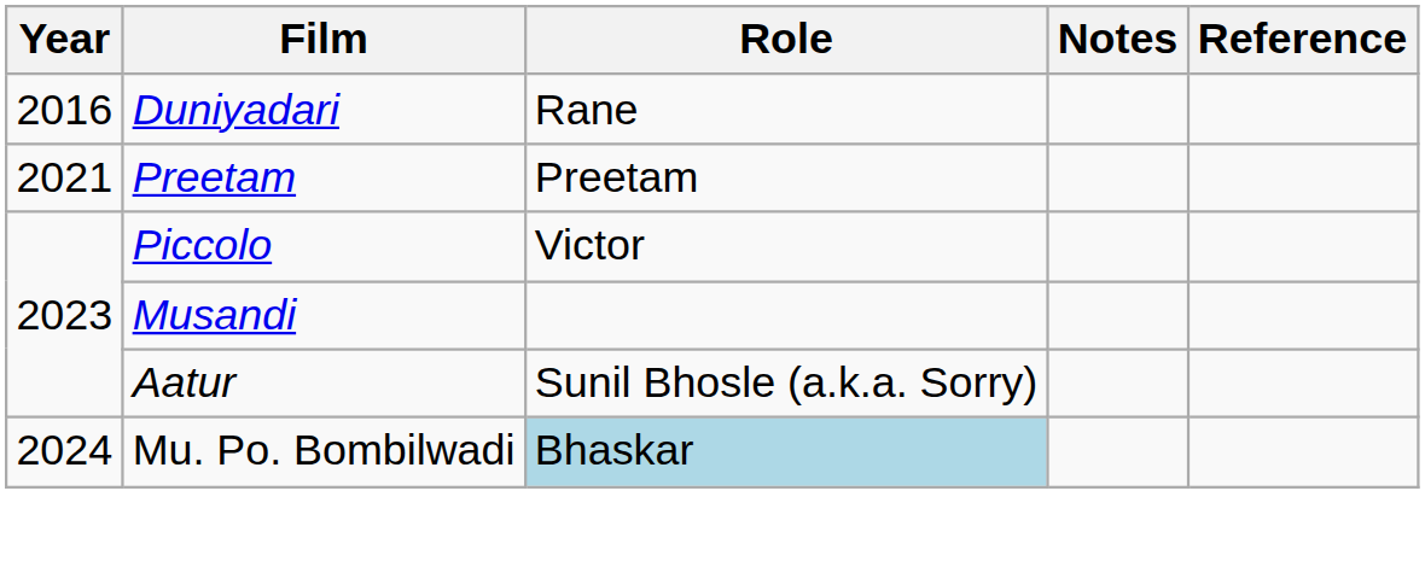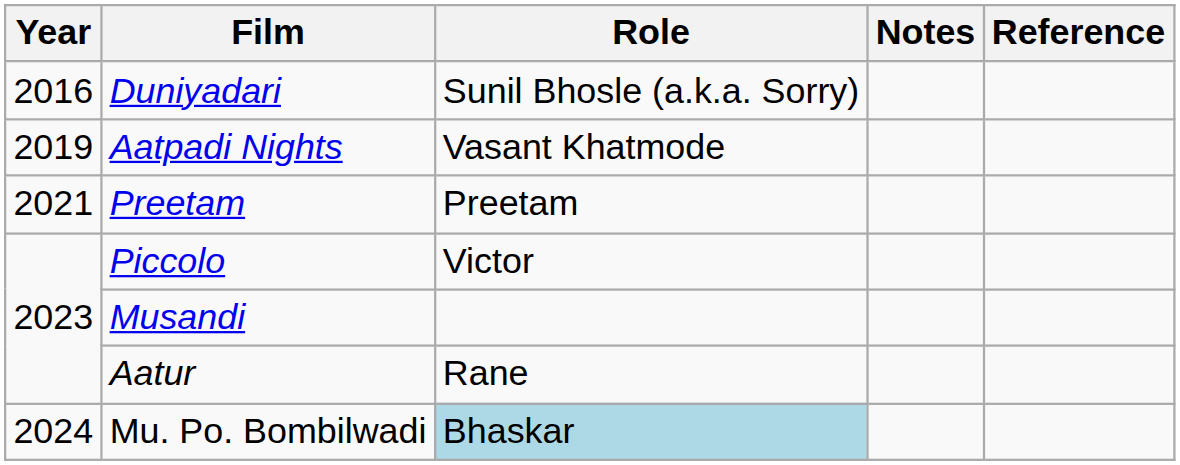Duniyadari | Role: Rane -> Sunil Bhosle (a.k.a. Sorry)
+ row: 2019 | Aatpadi Nights | Vasant Khatmode
Aatur | Role: Sunil Bhosle (a.k.a. Sorry) -> Rane
